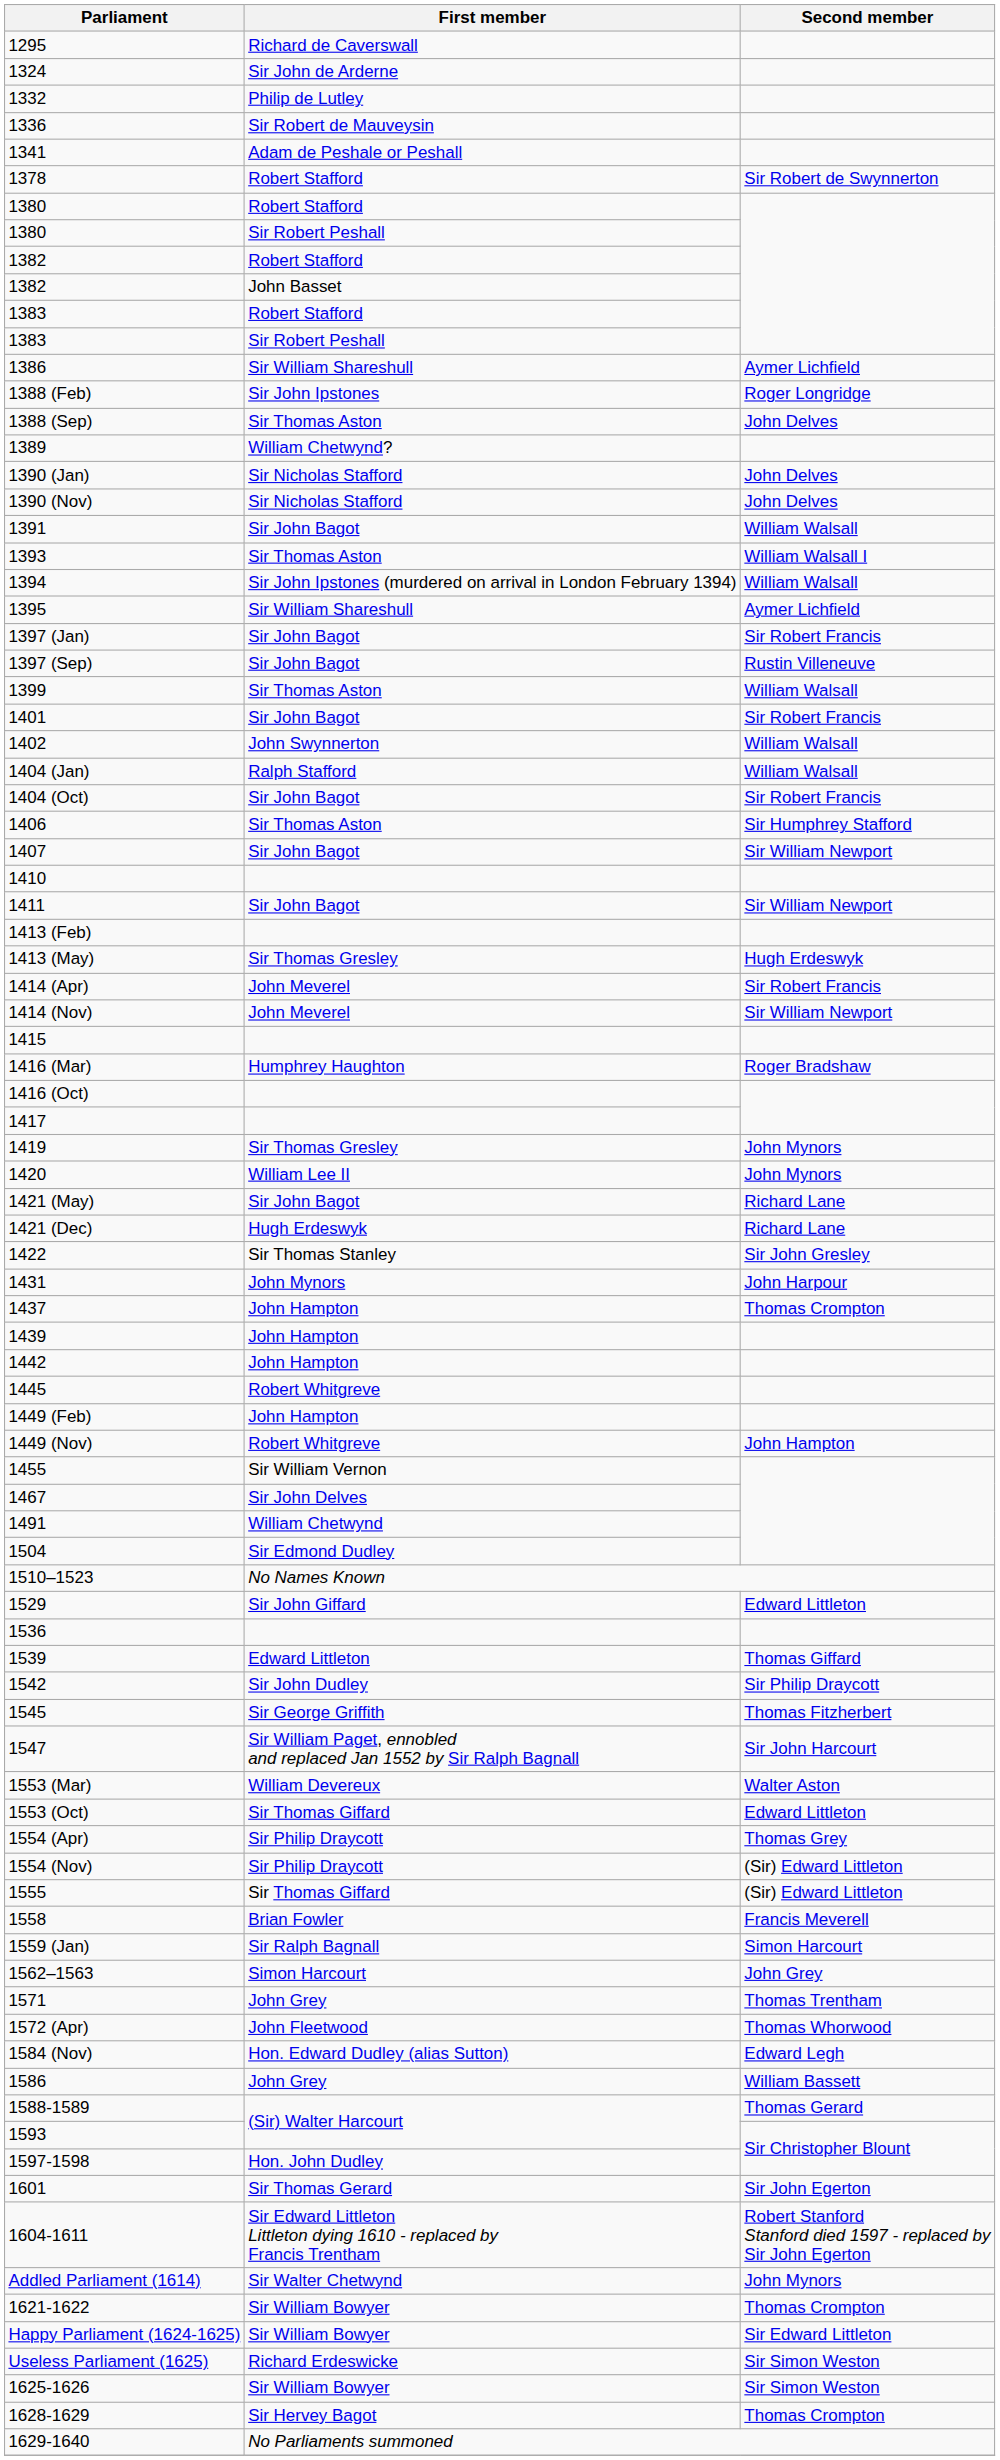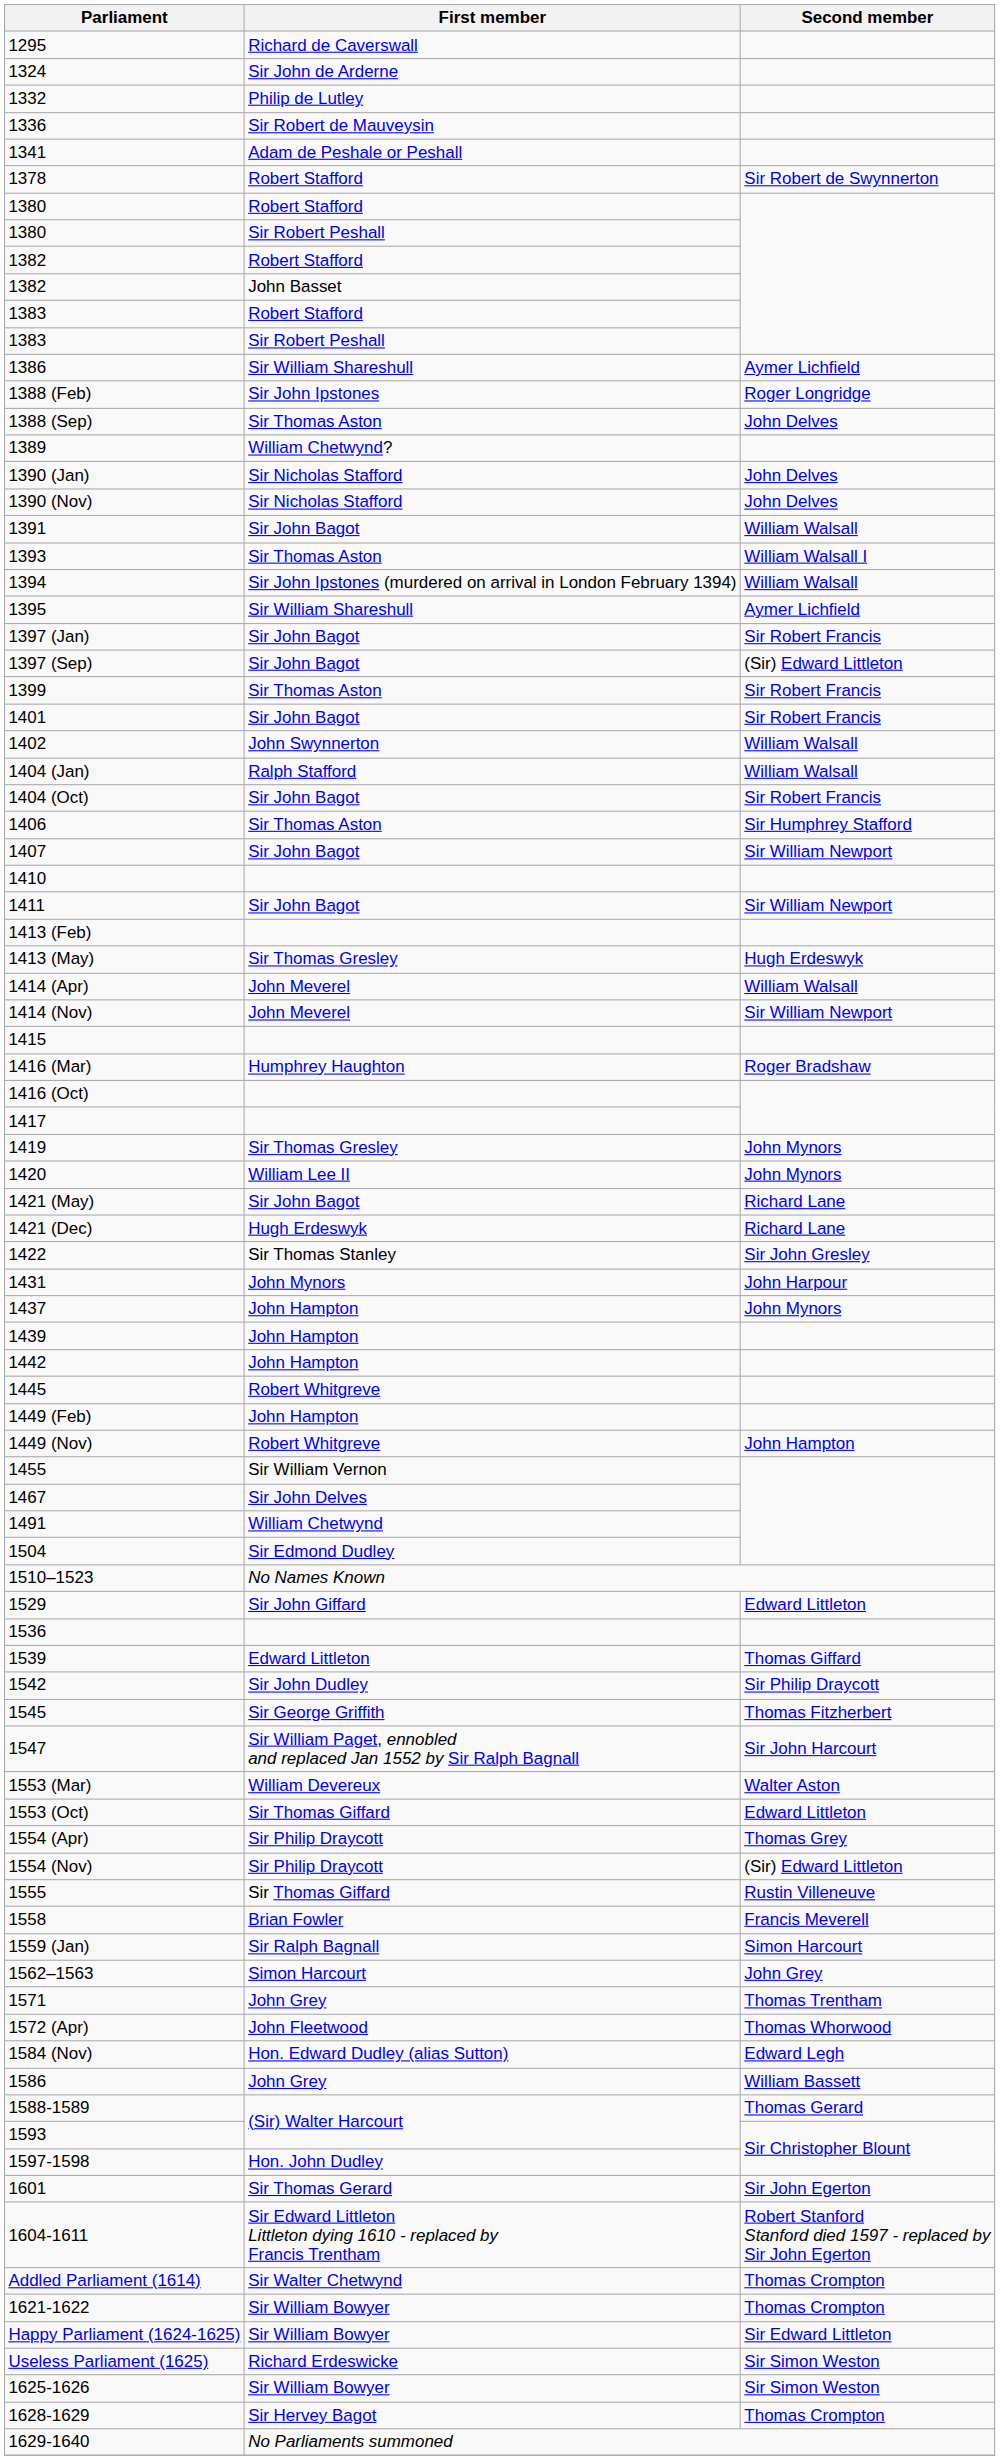1397 (Sep) | Second member: Rustin Villeneuve -> (Sir) Edward Littleton
1399 | Second member: William Walsall -> Sir Robert Francis
1414 (Apr) | Second member: Sir Robert Francis -> William Walsall
1437 | Second member: Thomas Crompton -> John Mynors
1555 | Second member: (Sir) Edward Littleton -> Rustin Villeneuve
Addled Parliament (1614) | Second member: John Mynors -> Thomas Crompton
